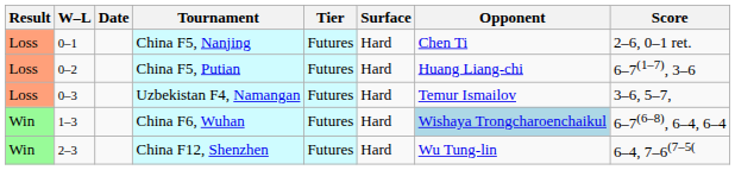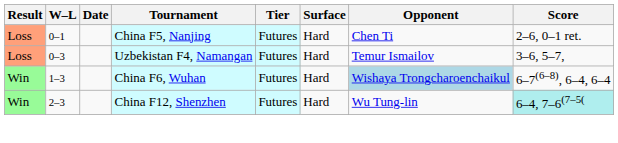- row: Loss | 0–2 | China F5, Putian | Futures | Hard | Huang Liang-chi | 6–7(1–7), 3–6
China F12, Shenzhen | Score: no background -> paleturquoise background
